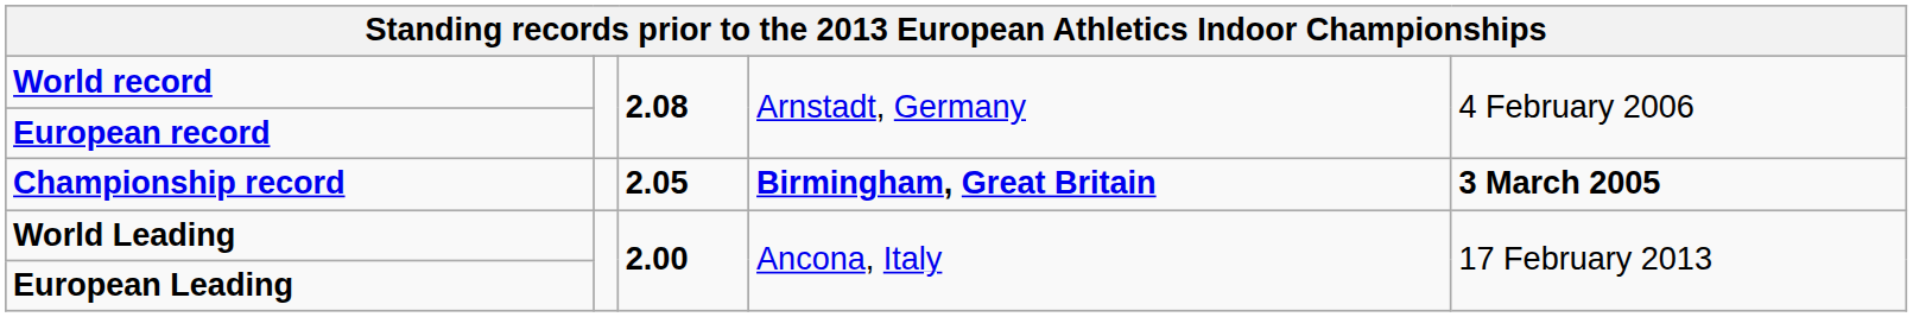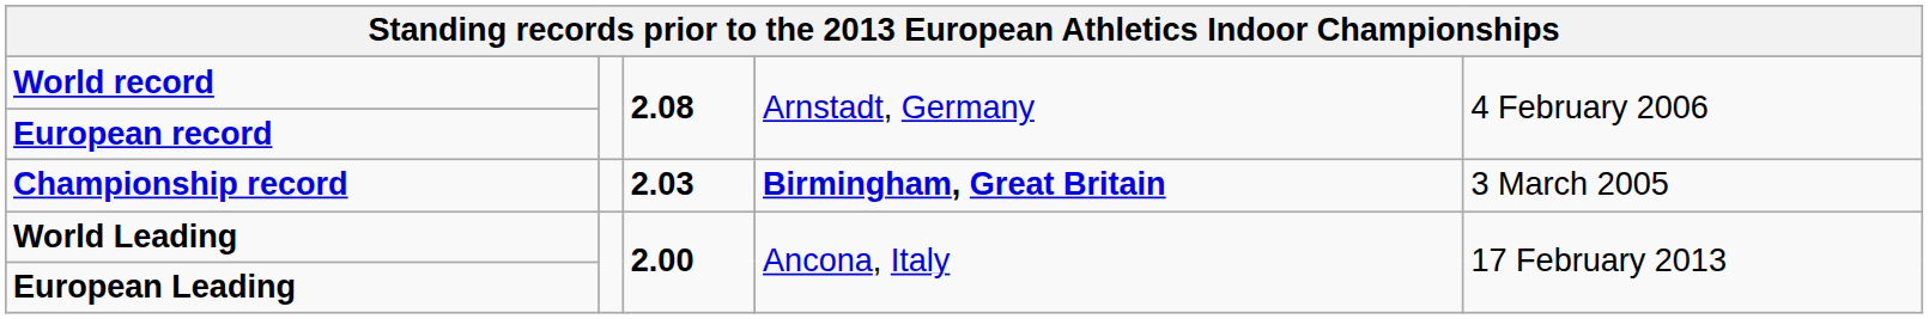Championship record | column 3: 2.05 -> 2.03
Championship record | column 5: bold -> normal
